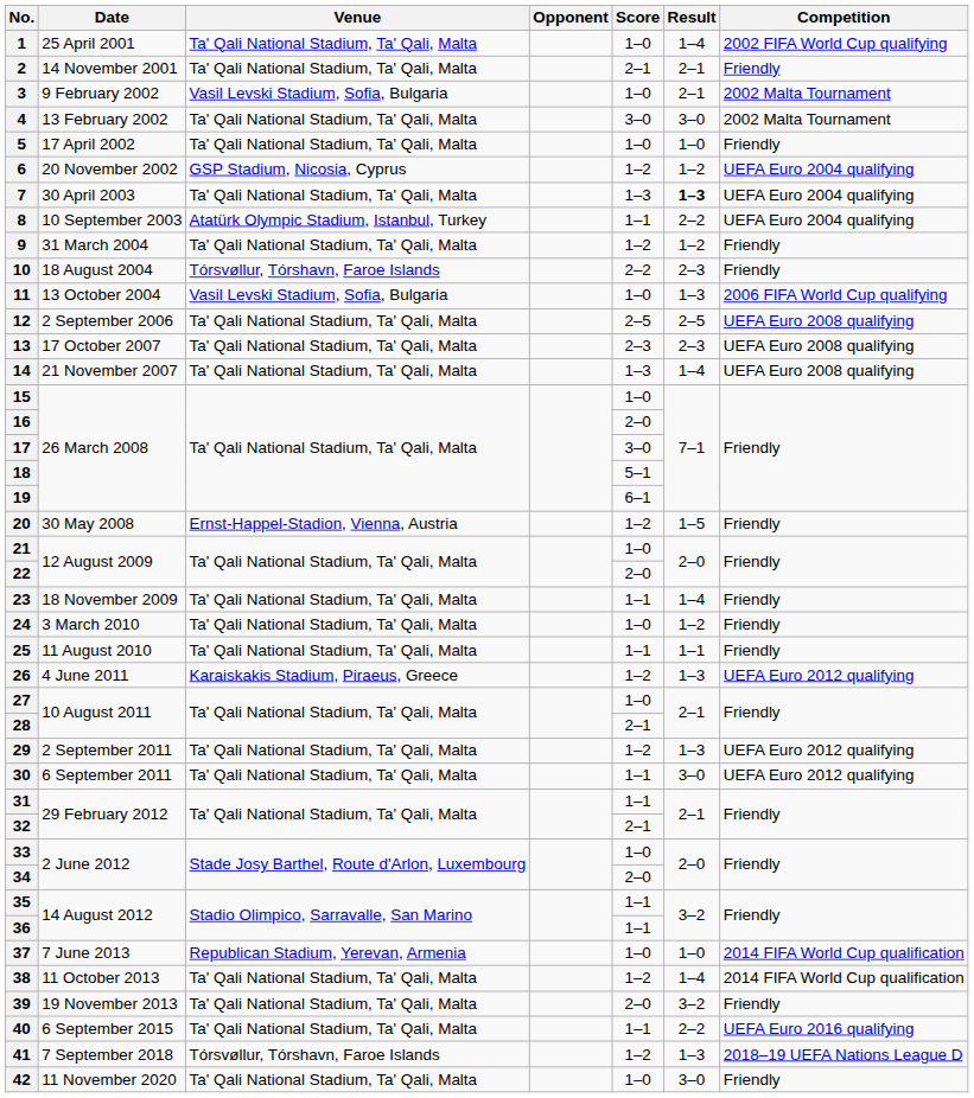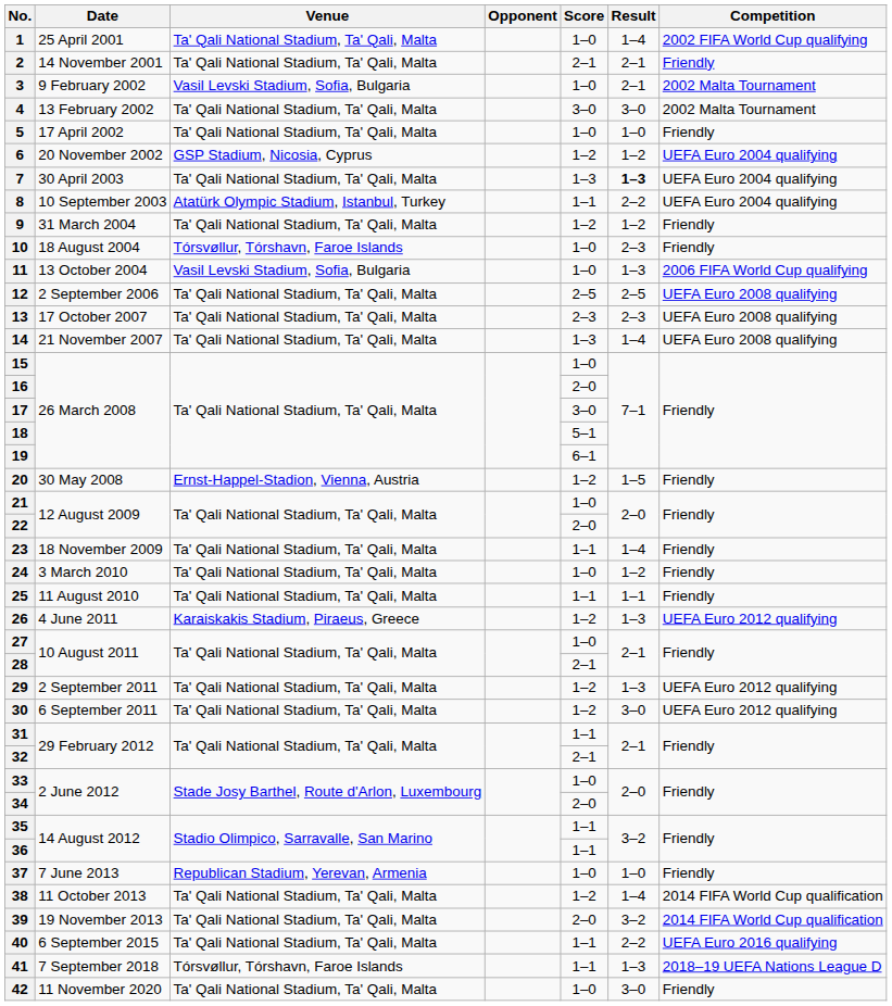10 | Score: 2–2 -> 1–0
30 | Score: 1–1 -> 1–2
37 | Competition: 2014 FIFA World Cup qualification -> Friendly
39 | Competition: Friendly -> 2014 FIFA World Cup qualification
41 | Score: 1–2 -> 1–1
